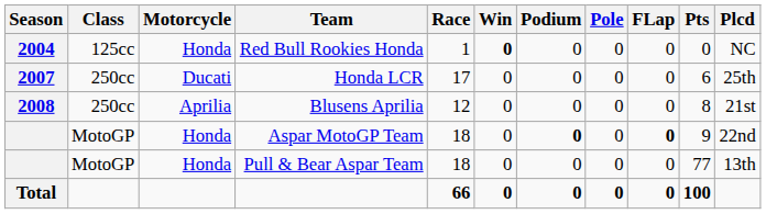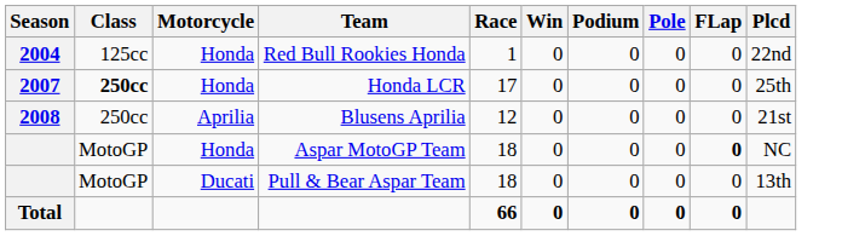- column: Pts | 0 | 6 | 8 | 9 | 77 | 100
Red Bull Rookies Honda | Win: bold -> normal
Red Bull Rookies Honda | Plcd: NC -> 22nd
Honda LCR | Class: normal -> bold
Honda LCR | Motorcycle: Ducati -> Honda
Aspar MotoGP Team | Podium: bold -> normal
Aspar MotoGP Team | Plcd: 22nd -> NC
Pull & Bear Aspar Team | Motorcycle: Honda -> Ducati
